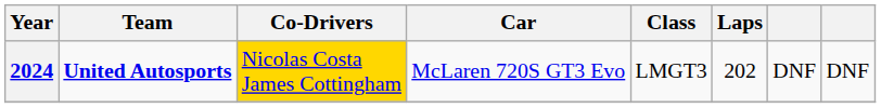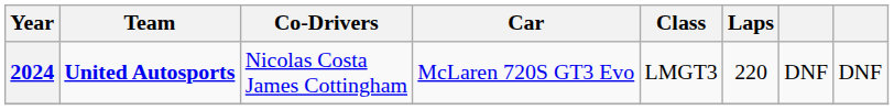2024 | Co-Drivers: gold background -> no background
2024 | Laps: 202 -> 220
